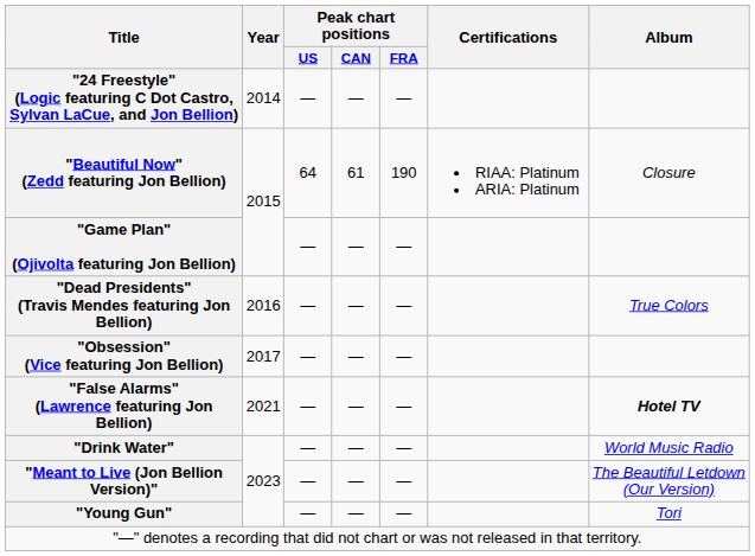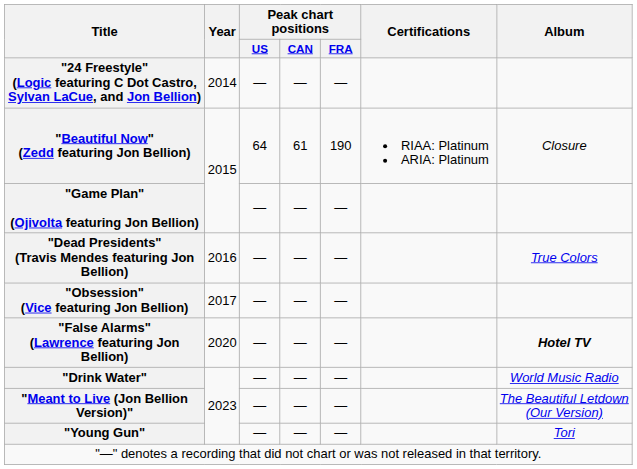"False Alarms" (Lawrence featuring Jon Bellion) | Year: 2021 -> 2020
